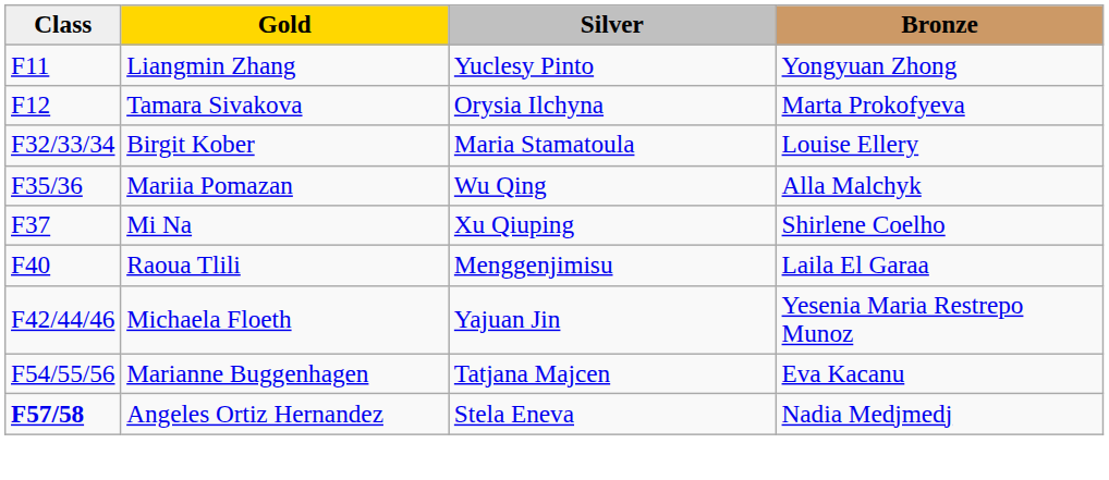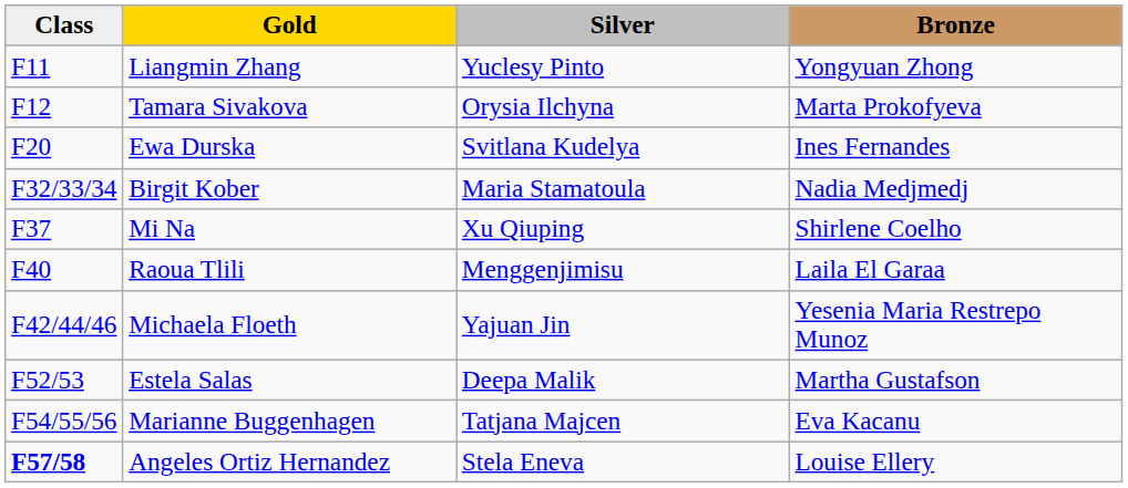+ row: F20 | Ewa Durska | Svitlana Kudelya | Ines Fernandes
Birgit Kober | Bronze: Louise Ellery -> Nadia Medjmedj
- row: F35/36 | Mariia Pomazan | Wu Qing | Alla Malchyk
+ row: F52/53 | Estela Salas | Deepa Malik | Martha Gustafson
Angeles Ortiz Hernandez | Bronze: Nadia Medjmedj -> Louise Ellery
